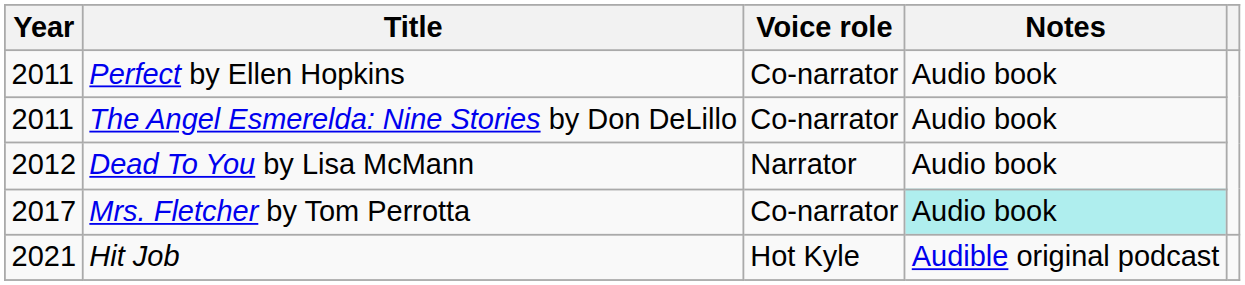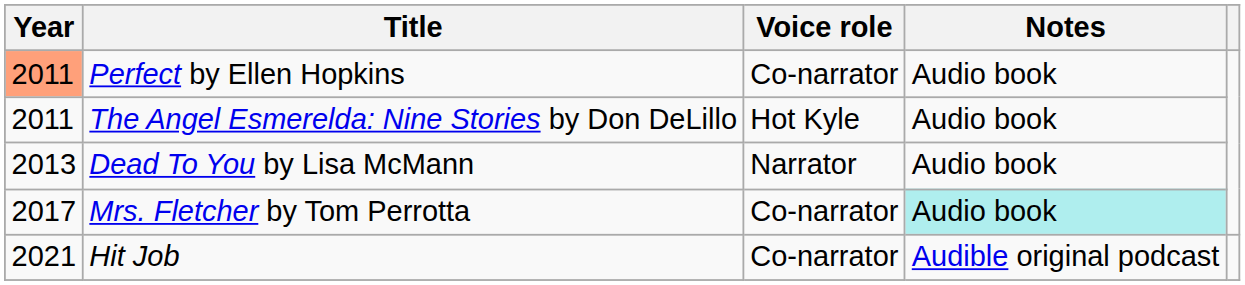Perfect by Ellen Hopkins | Year: no background -> lightsalmon background
The Angel Esmerelda: Nine Stories by Don DeLillo | Voice role: Co-narrator -> Hot Kyle
Dead To You by Lisa McMann | Year: 2012 -> 2013
Hit Job | Voice role: Hot Kyle -> Co-narrator
